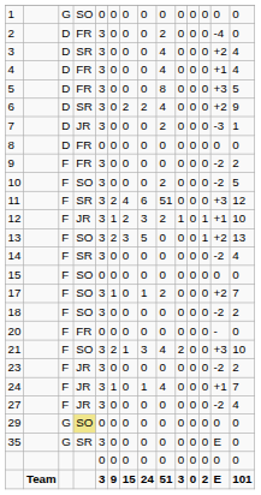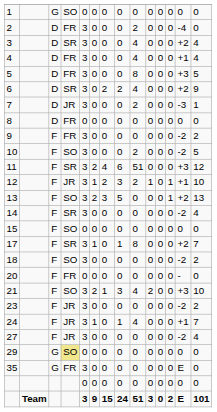17 | column 4: SO -> SR
17 | column 9: 2 -> 8
35 | column 4: SR -> FR
